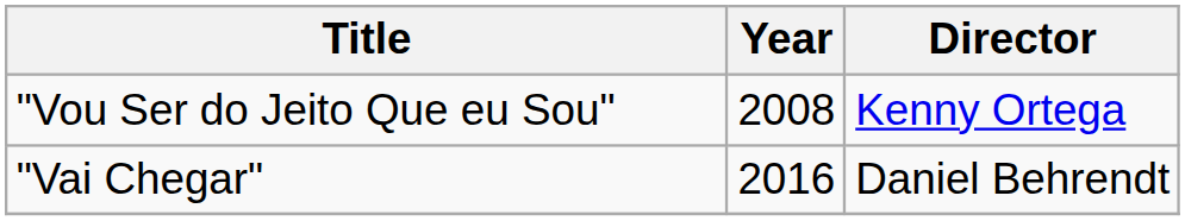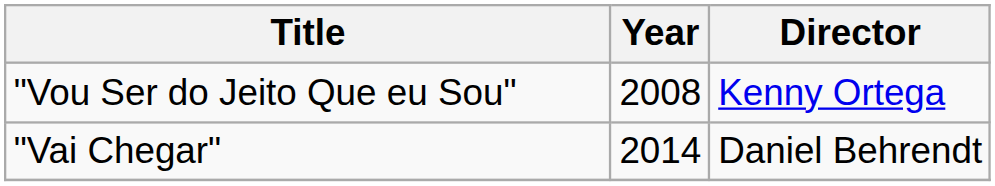"Vai Chegar" | Year: 2016 -> 2014
